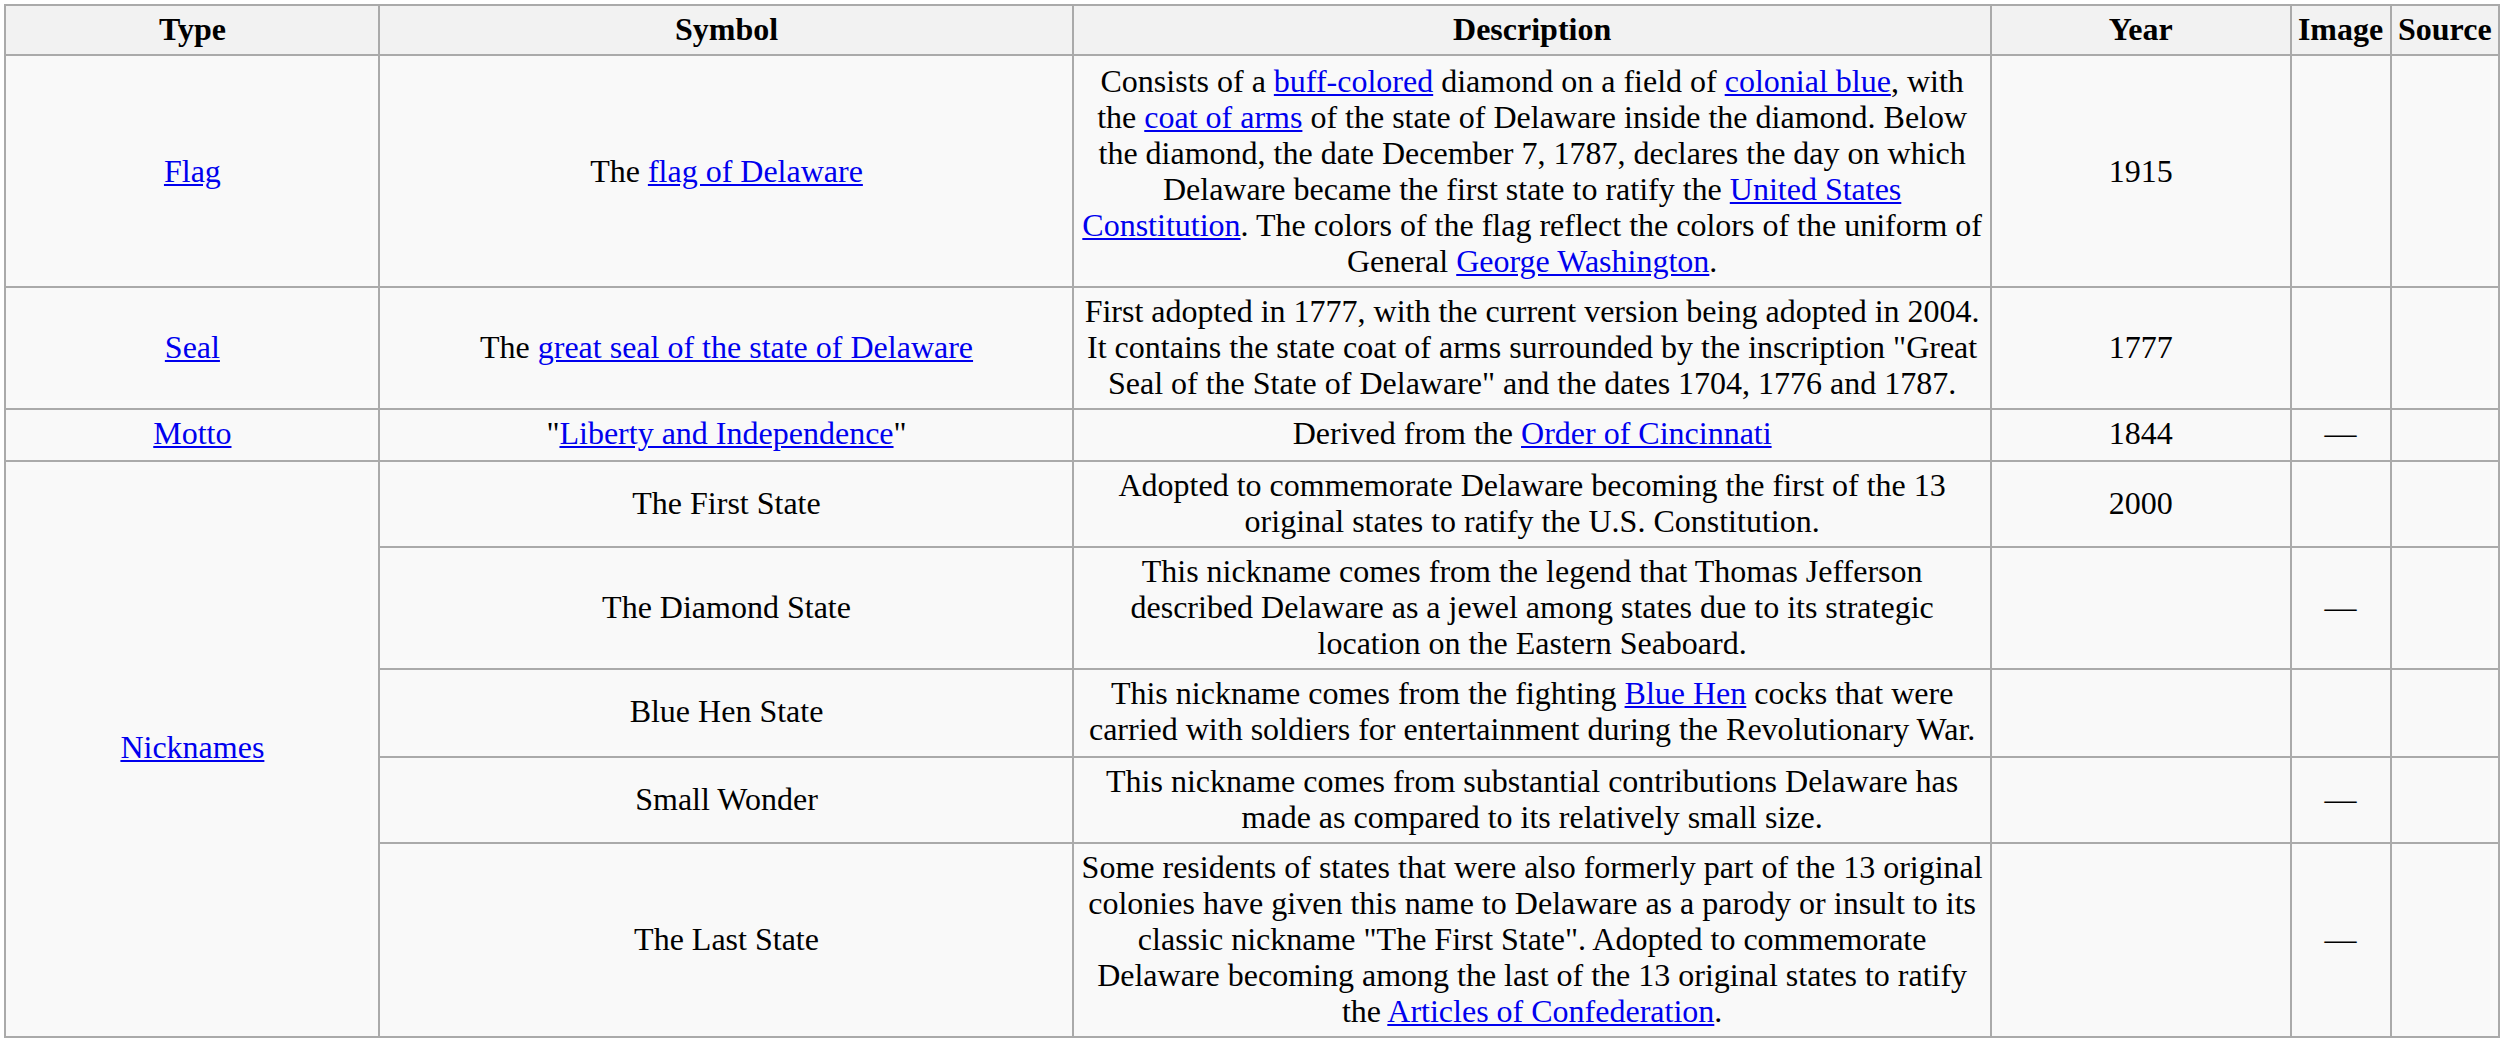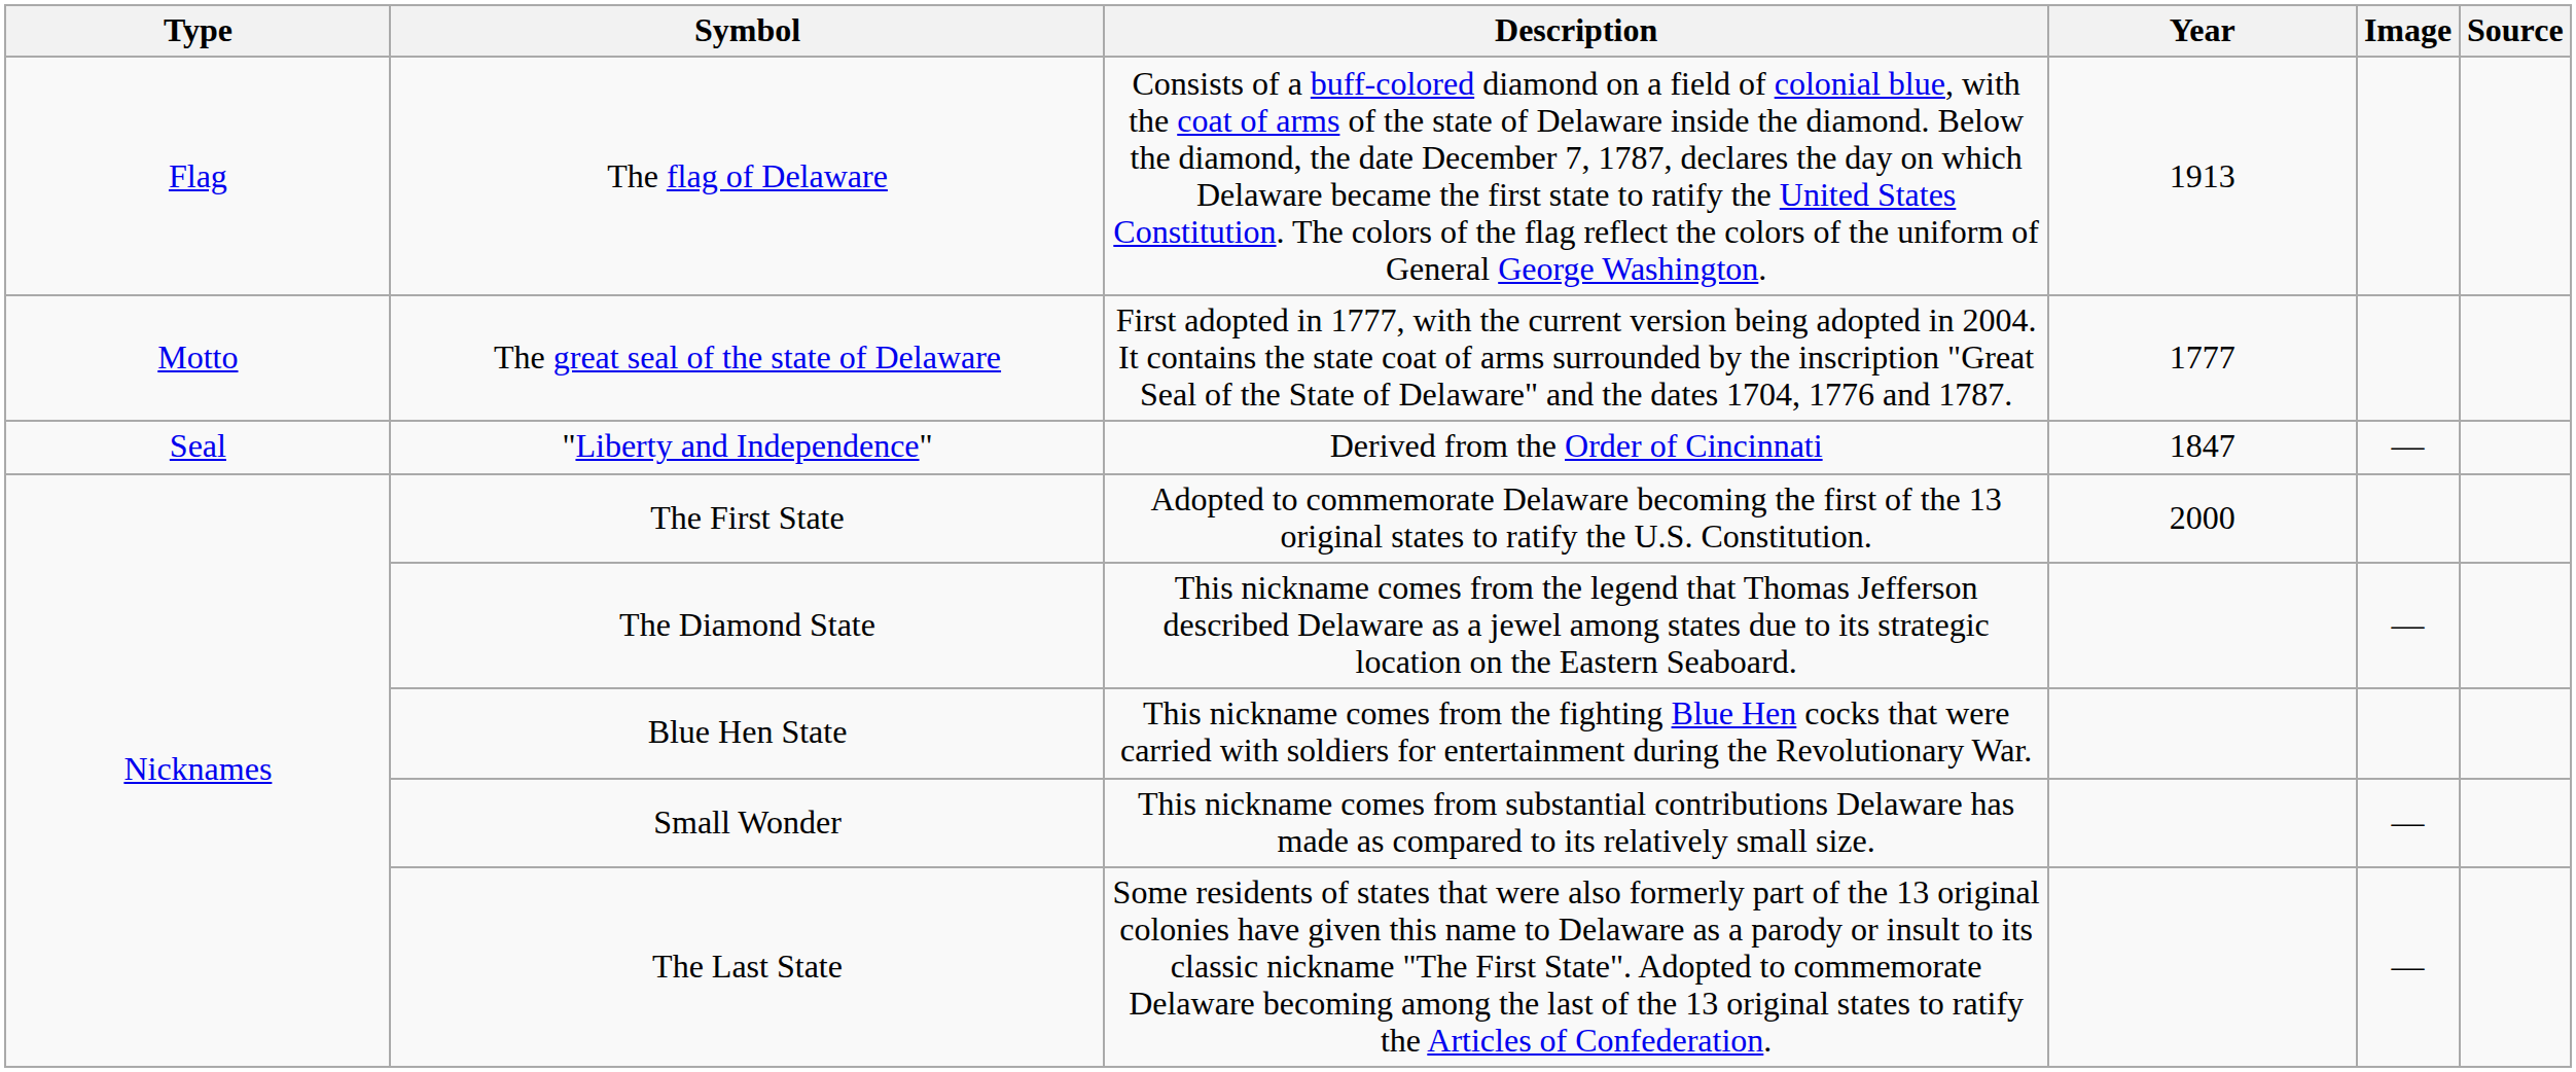The flag of Delaware | Year: 1915 -> 1913
The great seal of the state of Delaware | Type: Seal -> Motto
"Liberty and Independence" | Type: Motto -> Seal
"Liberty and Independence" | Year: 1844 -> 1847
